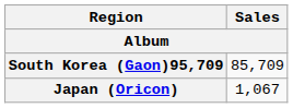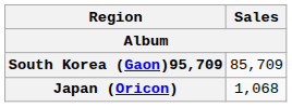Japan (Oricon) | Sales: 1,067 -> 1,068
